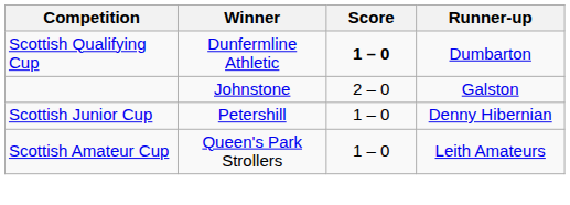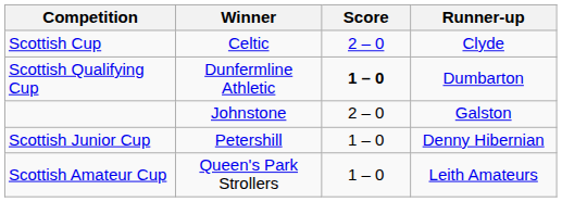+ row: Scottish Cup | Celtic | 2 – 0 | Clyde
